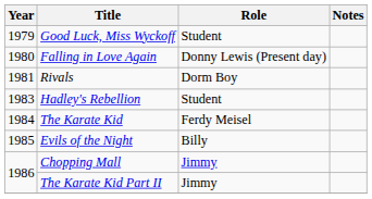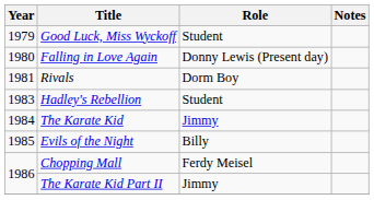The Karate Kid | Role: Ferdy Meisel -> Jimmy
Chopping Mall | Role: Jimmy -> Ferdy Meisel
